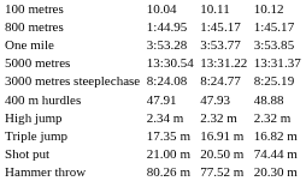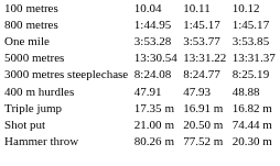- row: High jump | 2.34 m | 2.32 m | 2.32 m
